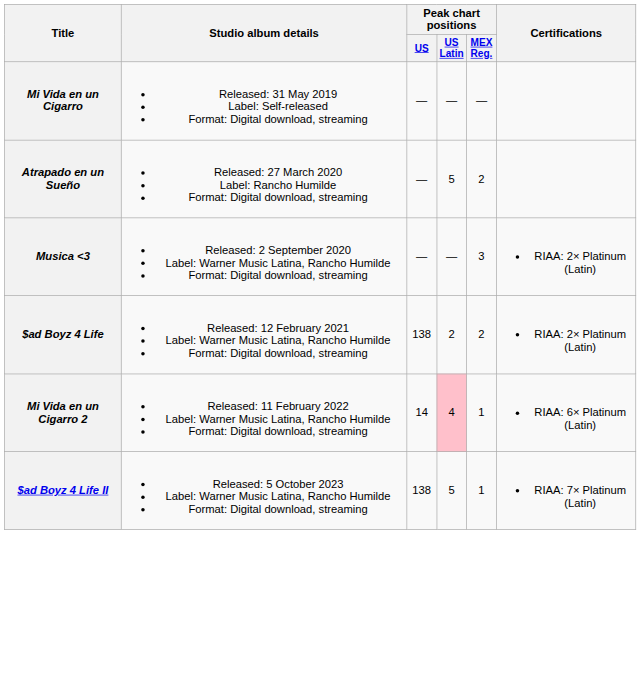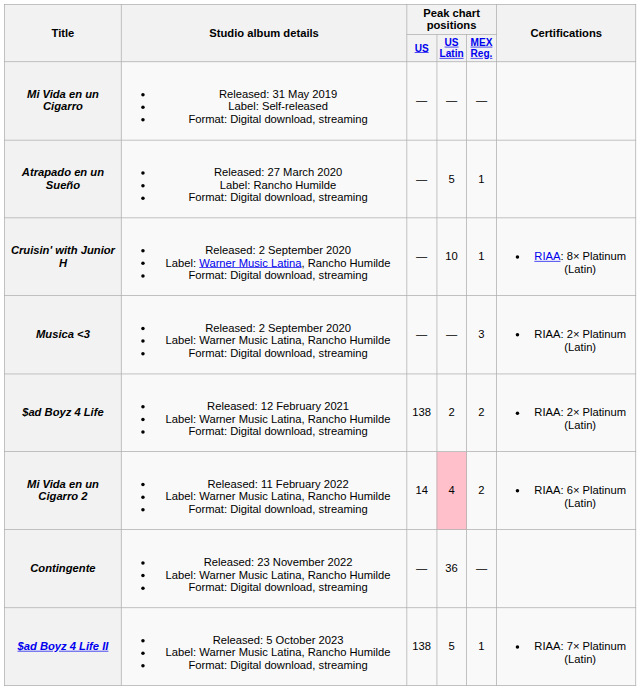Atrapado en un Sueño | Peak chart positions / MEX Reg.: 2 -> 1
+ row: Cruisin' with Junior H | Released: 2 September 2020 Label: Warner Music Latina, Rancho Humilde Format: Digital download, streaming | — | 10 | 1 | RIAA: 8× Platinum (Latin)
Mi Vida en un Cigarro 2 | Peak chart positions / MEX Reg.: 1 -> 2
+ row: Contingente | Released: 23 November 2022 Label: Warner Music Latina, Rancho Humilde Format: Digital download, streaming | — | 36 | —
